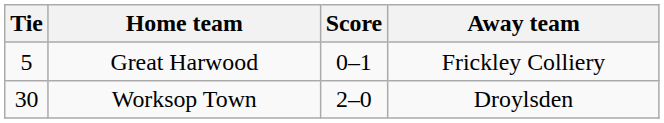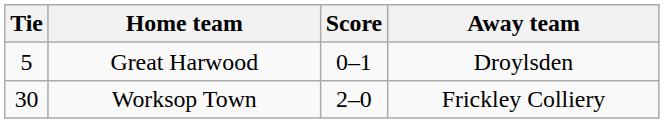Great Harwood | Away team: Frickley Colliery -> Droylsden
Worksop Town | Away team: Droylsden -> Frickley Colliery
